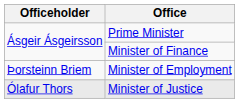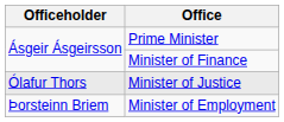rows swapped: Minister of Justice <-> Minister of Employment
